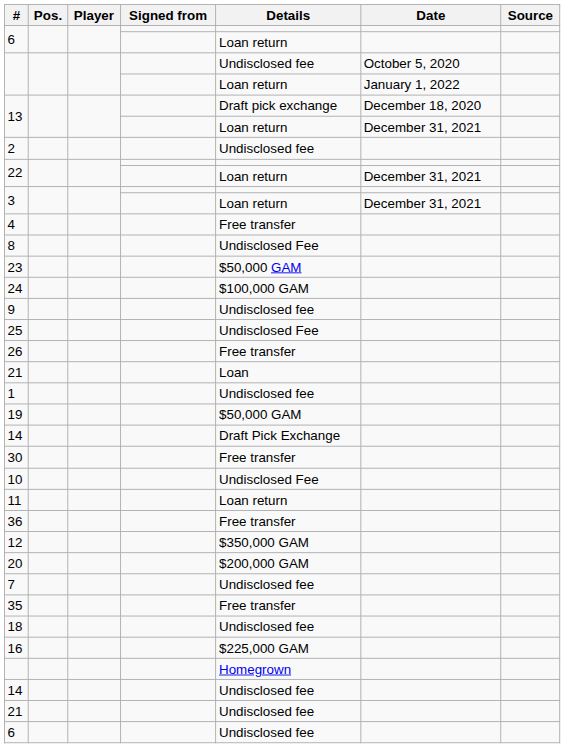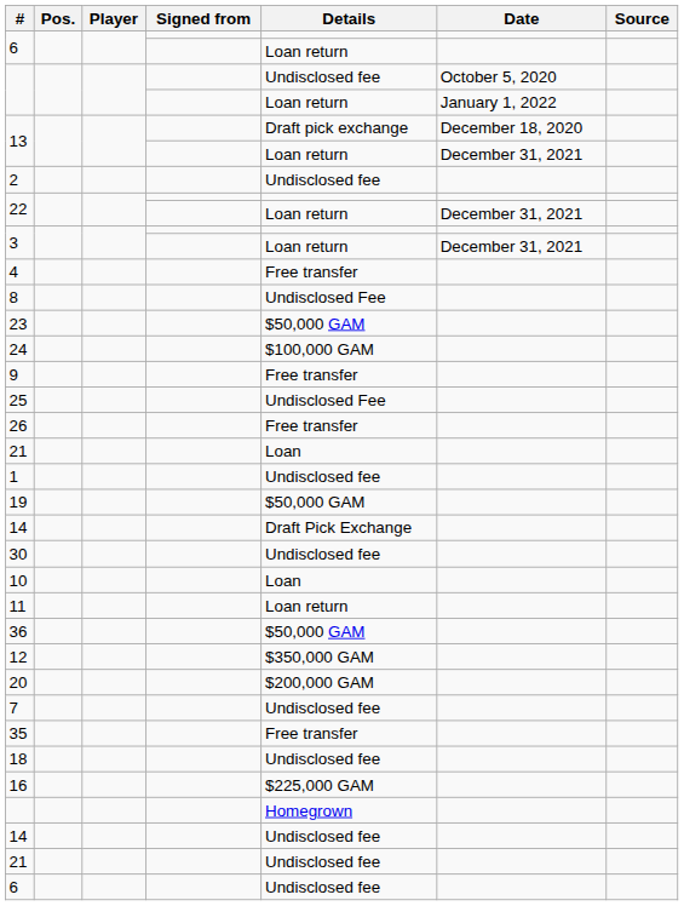9 | Details: Undisclosed fee -> Free transfer
30 | Details: Free transfer -> Undisclosed fee
10 | Details: Undisclosed Fee -> Loan
36 | Details: Free transfer -> $50,000 GAM
